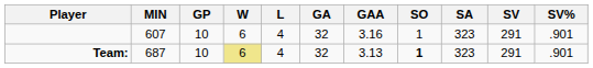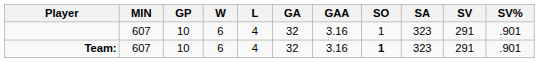Team: | MIN: 687 -> 607
Team: | W: khaki background -> no background
Team: | GAA: 3.13 -> 3.16
